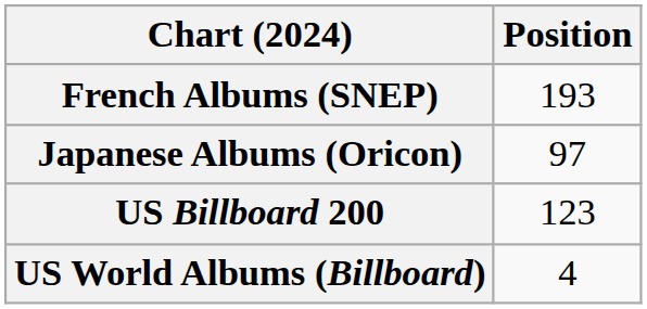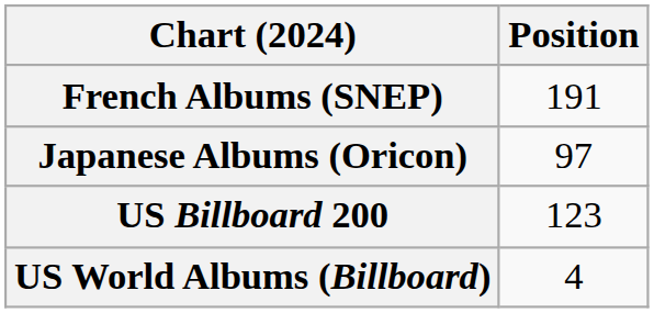French Albums (SNEP) | Position: 193 -> 191
